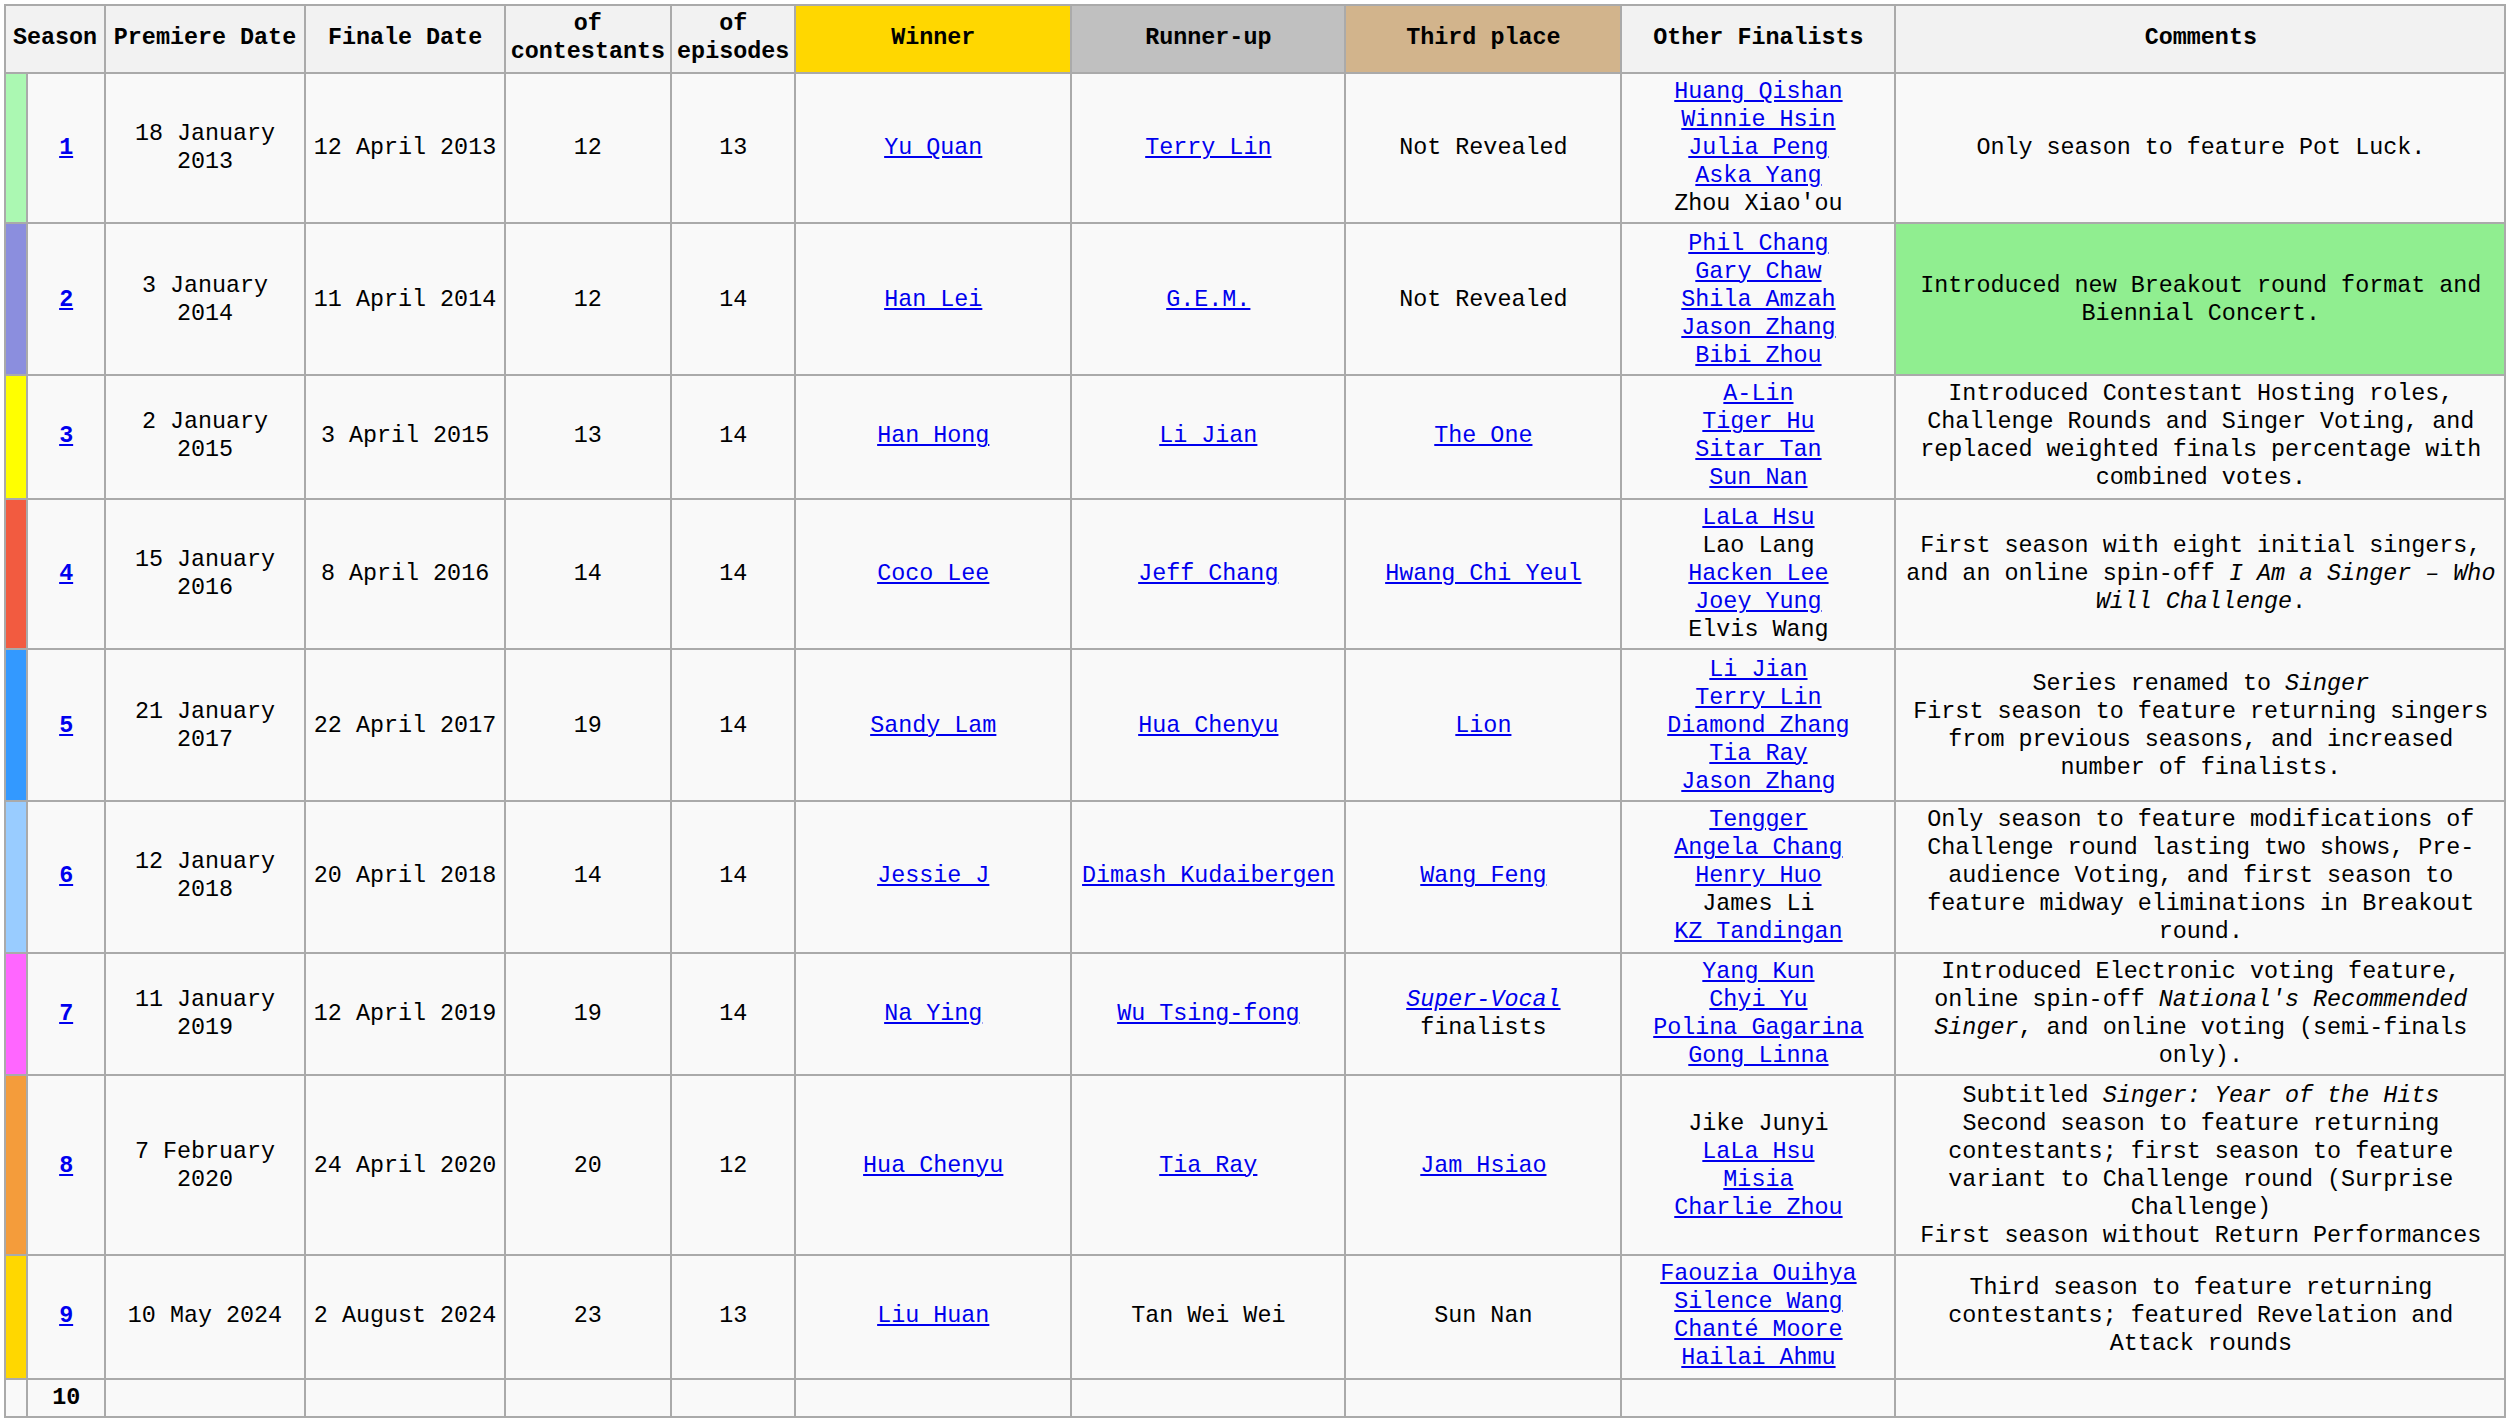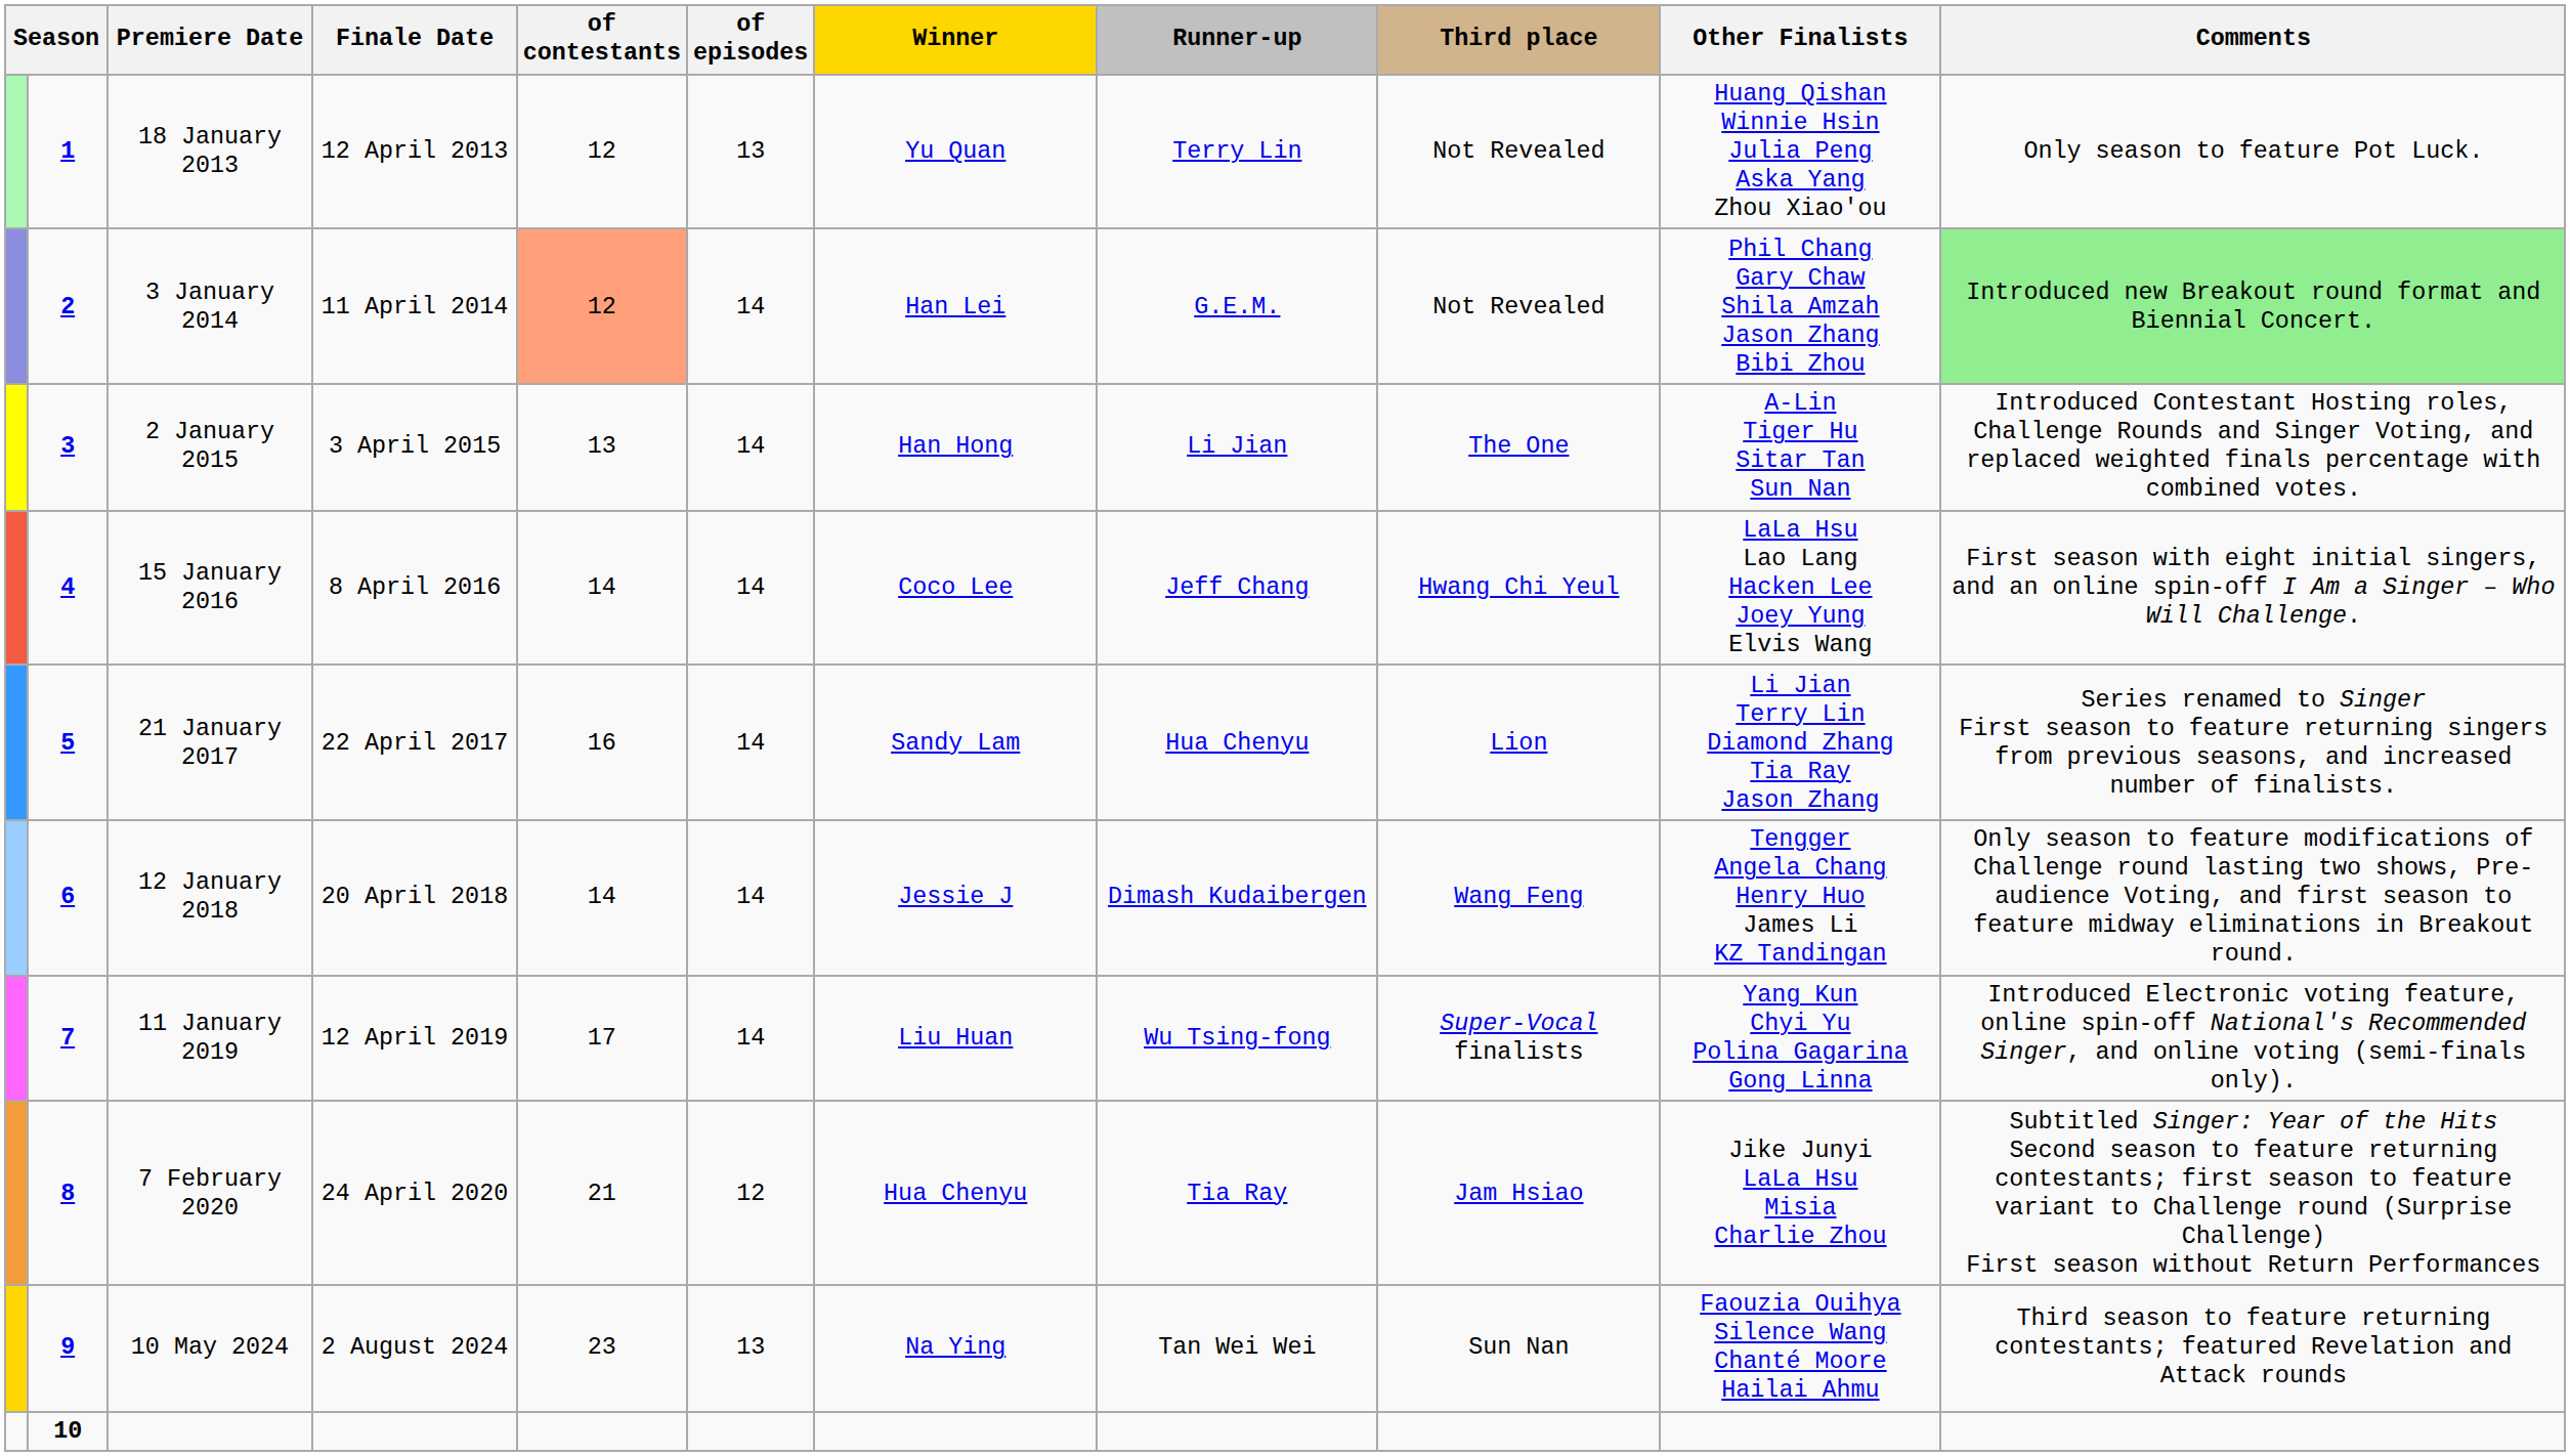3 January 2014 | of contestants: no background -> lightsalmon background
21 January 2017 | of contestants: 19 -> 16
11 January 2019 | of contestants: 19 -> 17
11 January 2019 | Winner: Na Ying -> Liu Huan
7 February 2020 | of contestants: 20 -> 21
10 May 2024 | Winner: Liu Huan -> Na Ying
